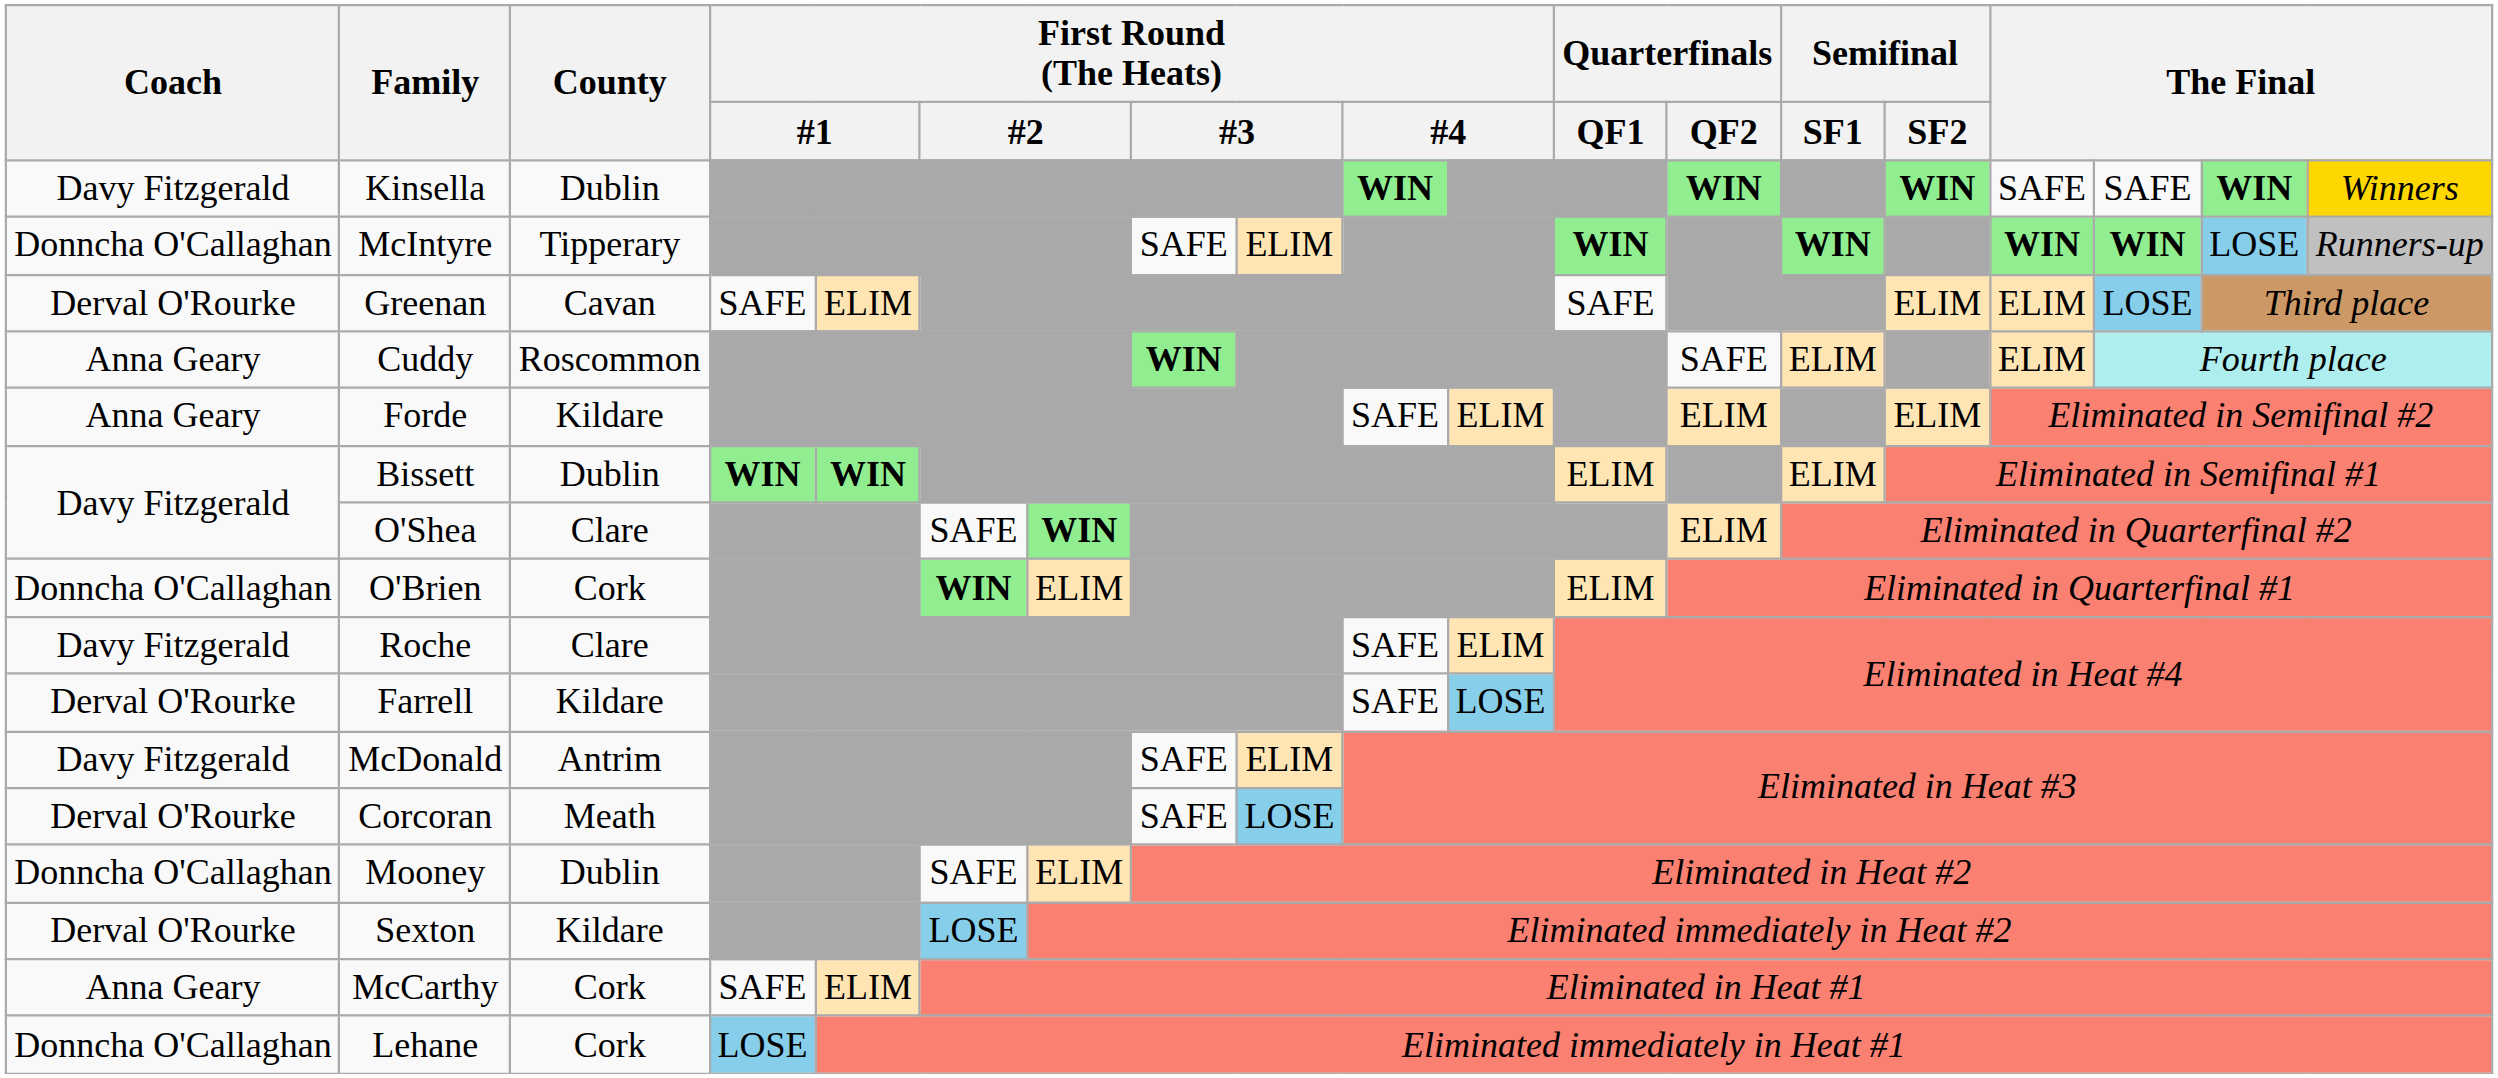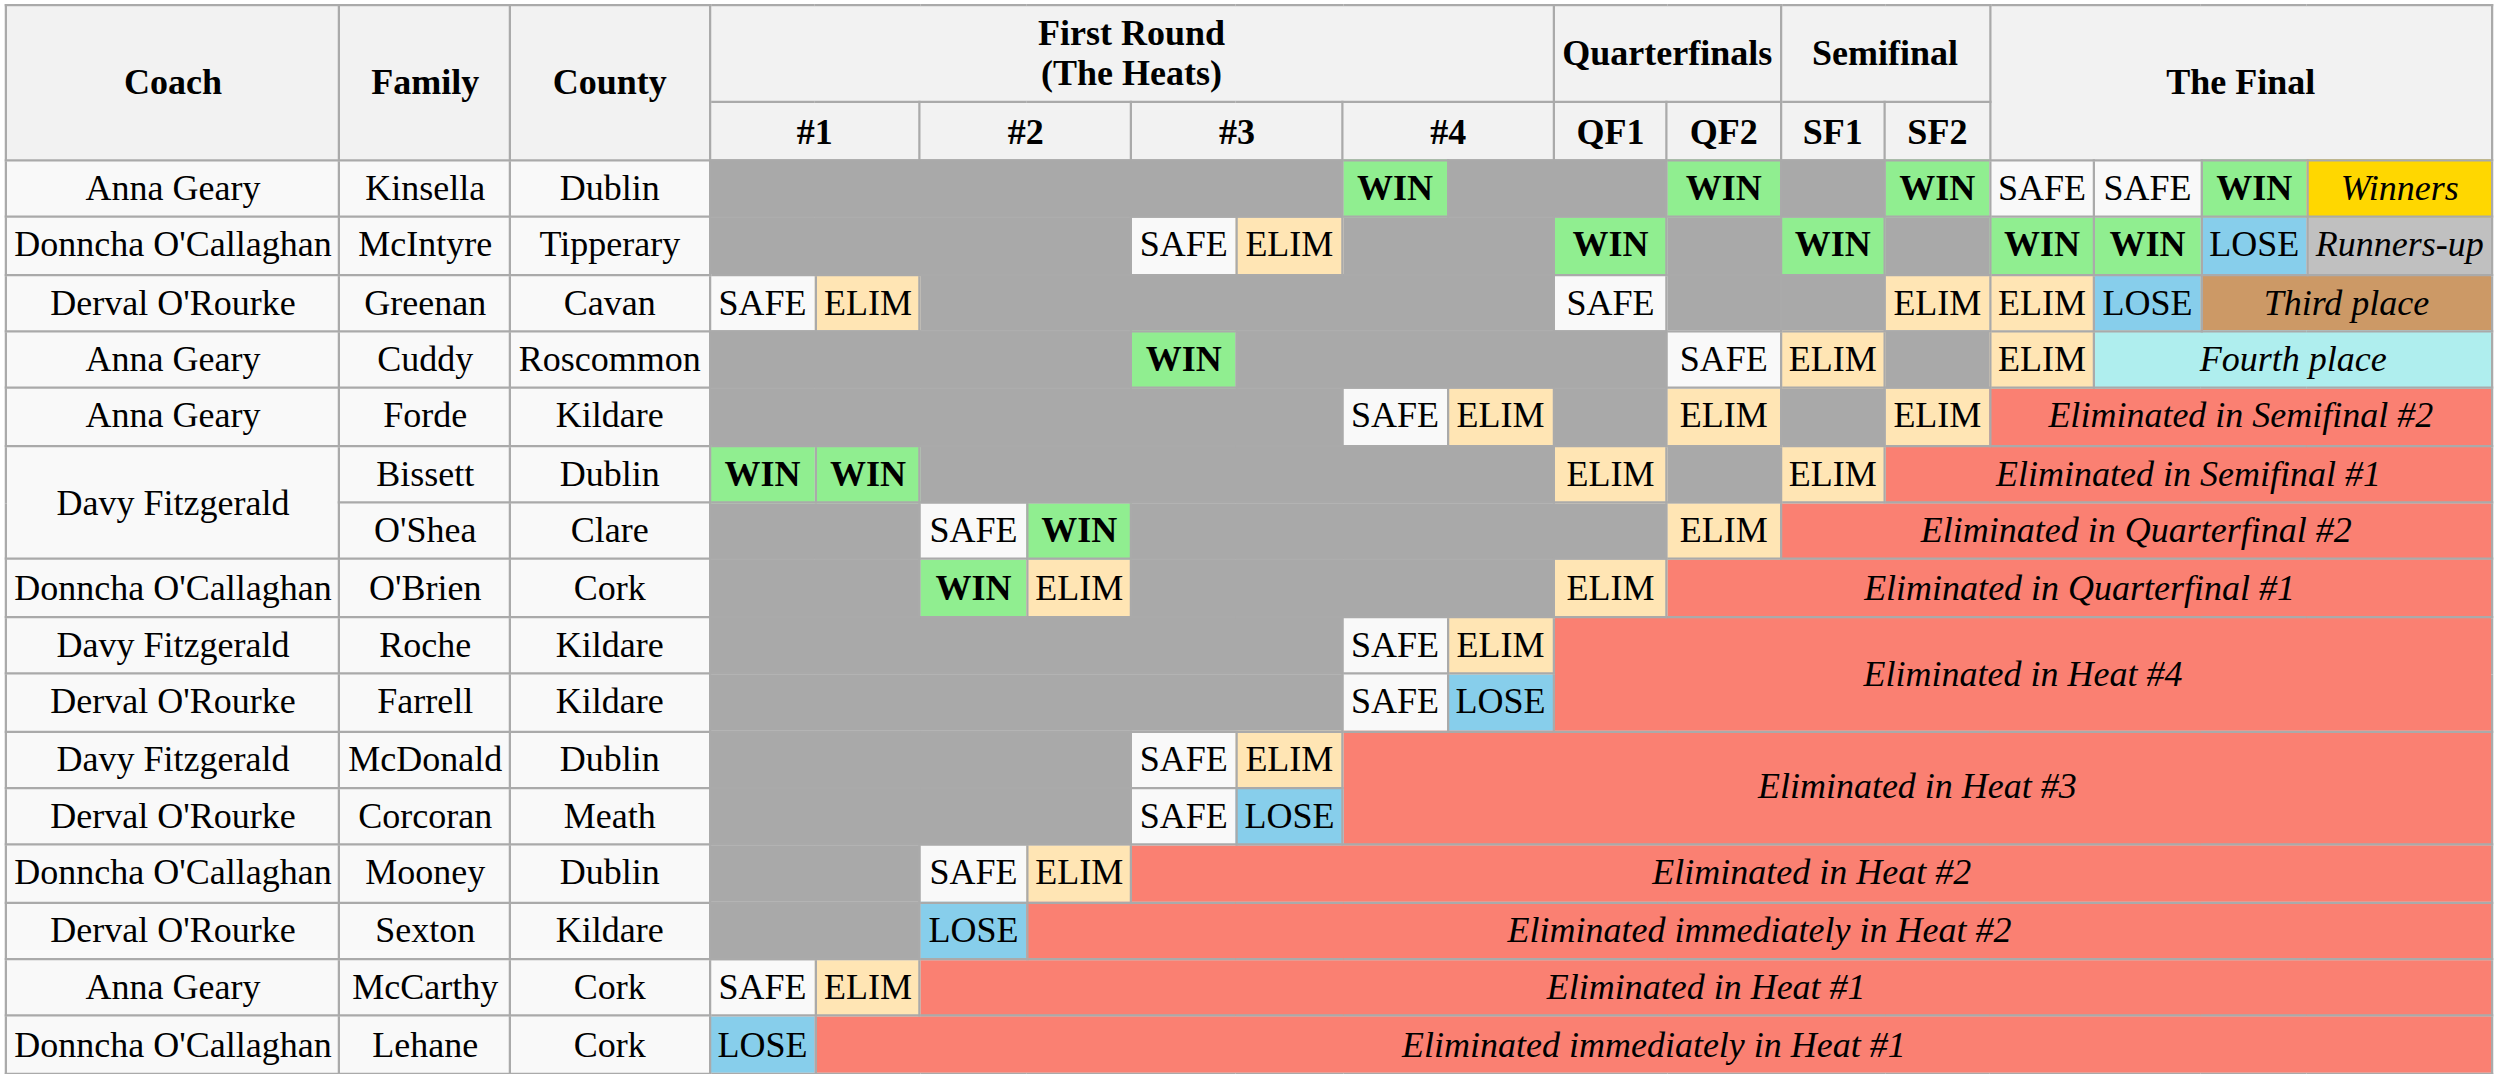Kinsella | Coach: Davy Fitzgerald -> Anna Geary
Roche | County: Clare -> Kildare
McDonald | County: Antrim -> Dublin
